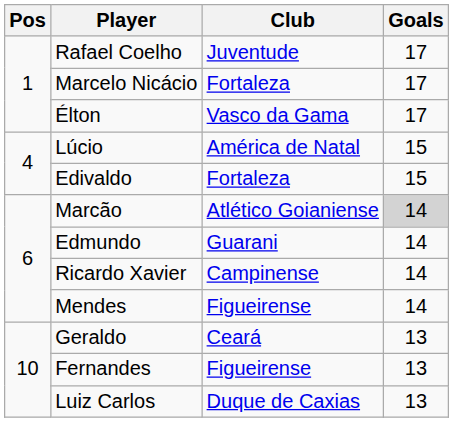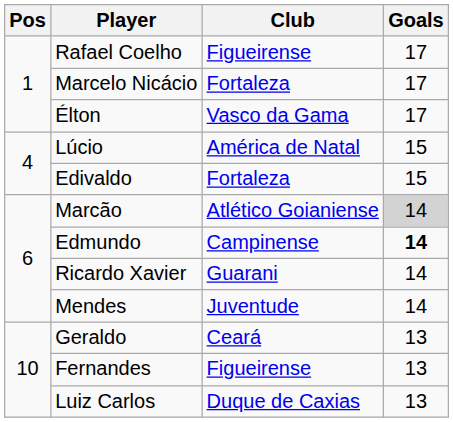Rafael Coelho | Club: Juventude -> Figueirense
Edmundo | Club: Guarani -> Campinense
Edmundo | Goals: normal -> bold
Ricardo Xavier | Club: Campinense -> Guarani
Mendes | Club: Figueirense -> Juventude
